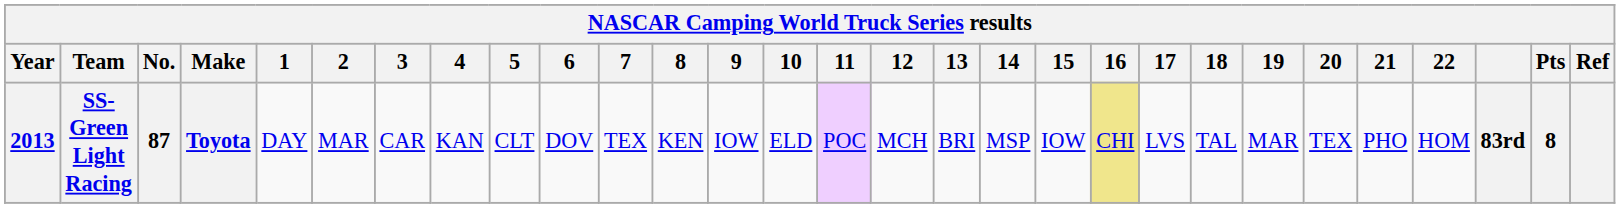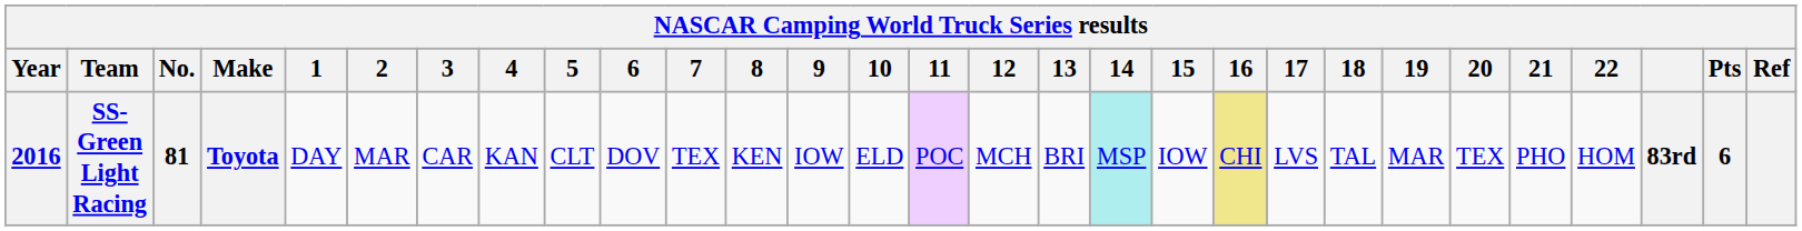SS-Green Light Racing | Year: 2013 -> 2016
SS-Green Light Racing | No.: 87 -> 81
SS-Green Light Racing | 14: no background -> paleturquoise background
SS-Green Light Racing | Pts: 8 -> 6
